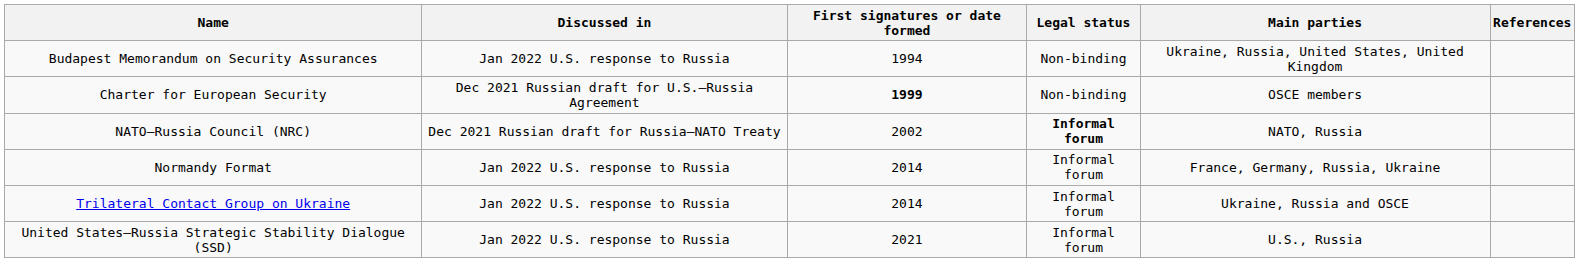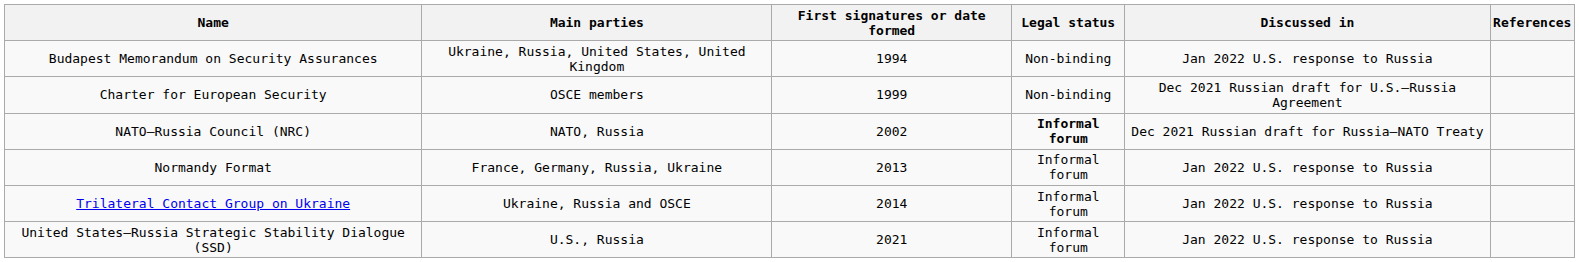columns swapped: Main parties <-> Discussed in
Charter for European Security | First signatures or date formed: bold -> normal
Normandy Format | First signatures or date formed: 2014 -> 2013
